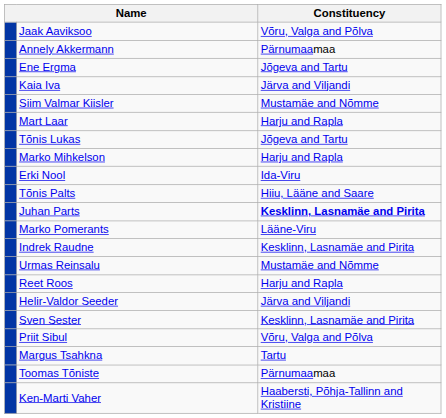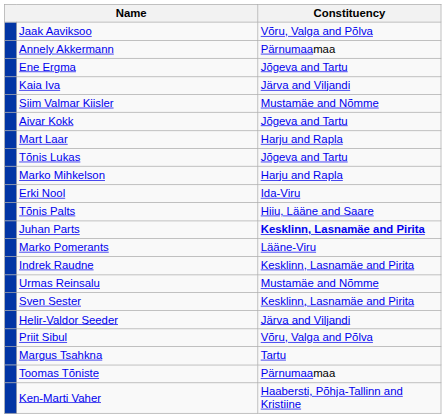+ row: Aivar Kokk | Jõgeva and Tartu
- row: Reet Roos | Harju and Rapla
rows swapped: Helir-Valdor Seeder <-> Sven Sester
